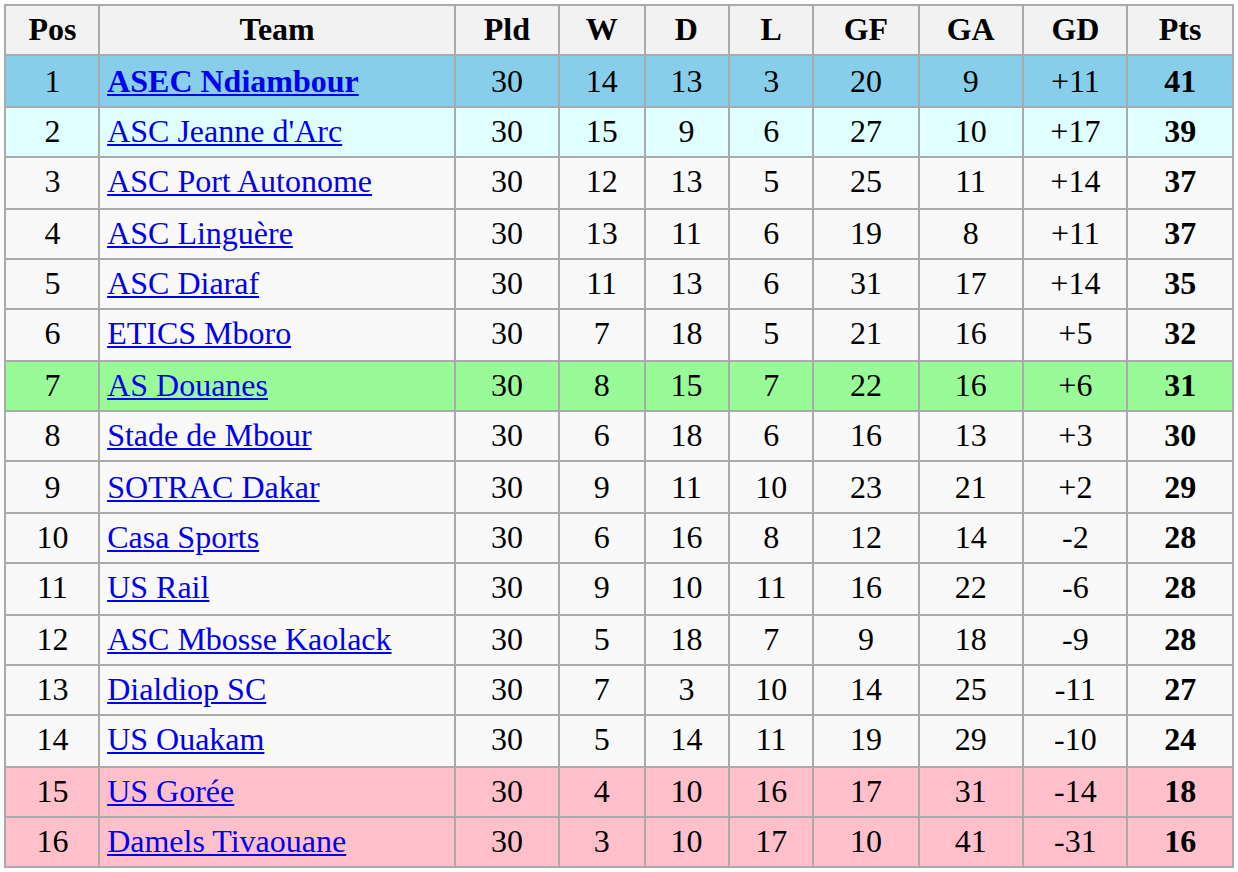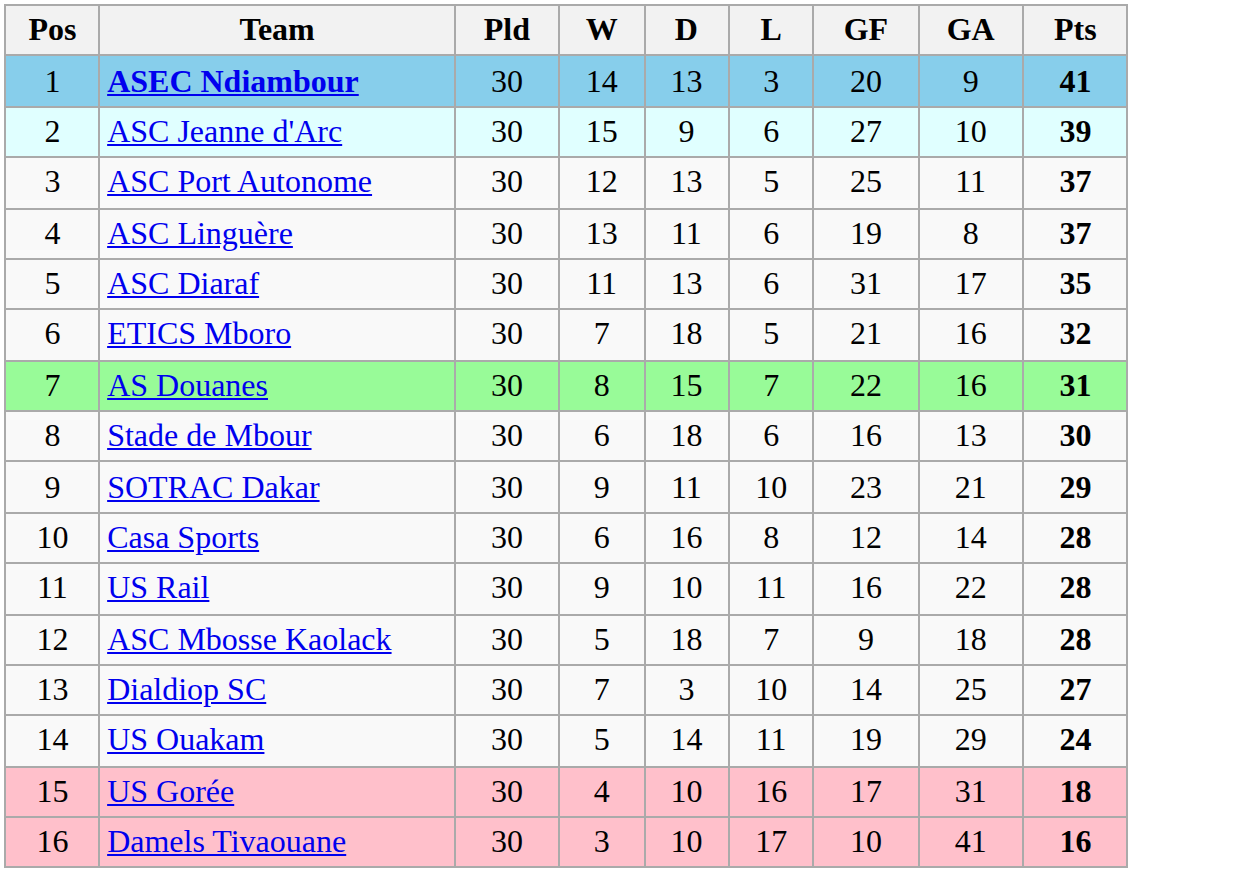- column: GD | +11 | +17 | +14 | +11 | +14 | +5 | +6 | +3 | +2 | -2 | -6 | -9 | -11 | -10 | -14 | -31
